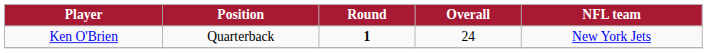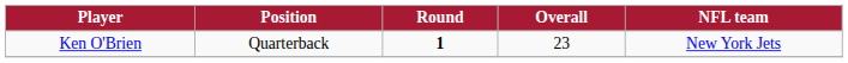Ken O'Brien | Overall: 24 -> 23
